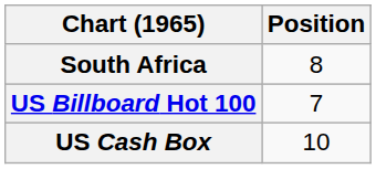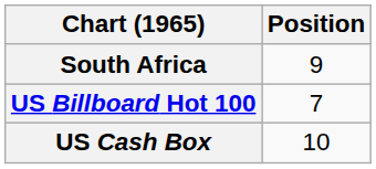South Africa | Position: 8 -> 9
